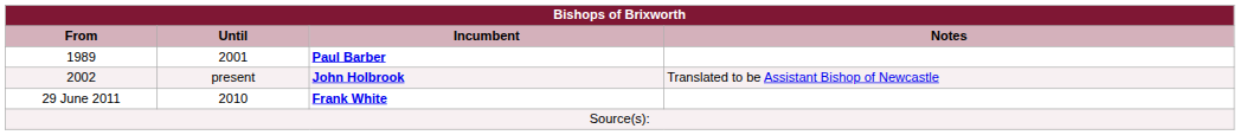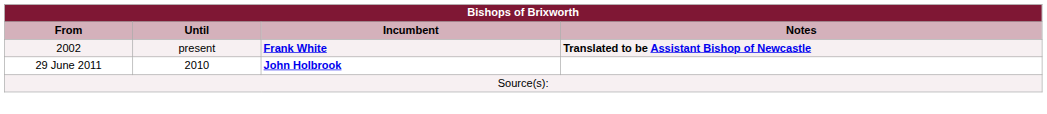- row: 1989 | 2001 | Paul Barber
2002 | Incumbent: John Holbrook -> Frank White
2002 | Notes: normal -> bold
29 June 2011 | Incumbent: Frank White -> John Holbrook
